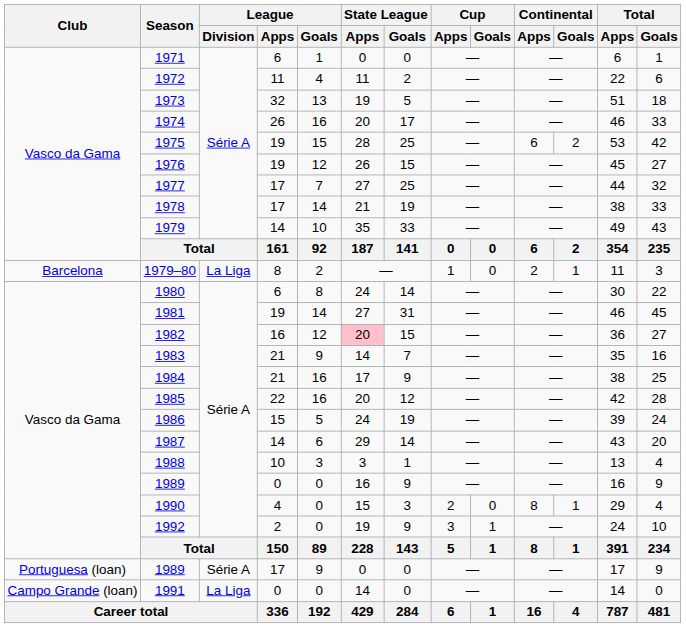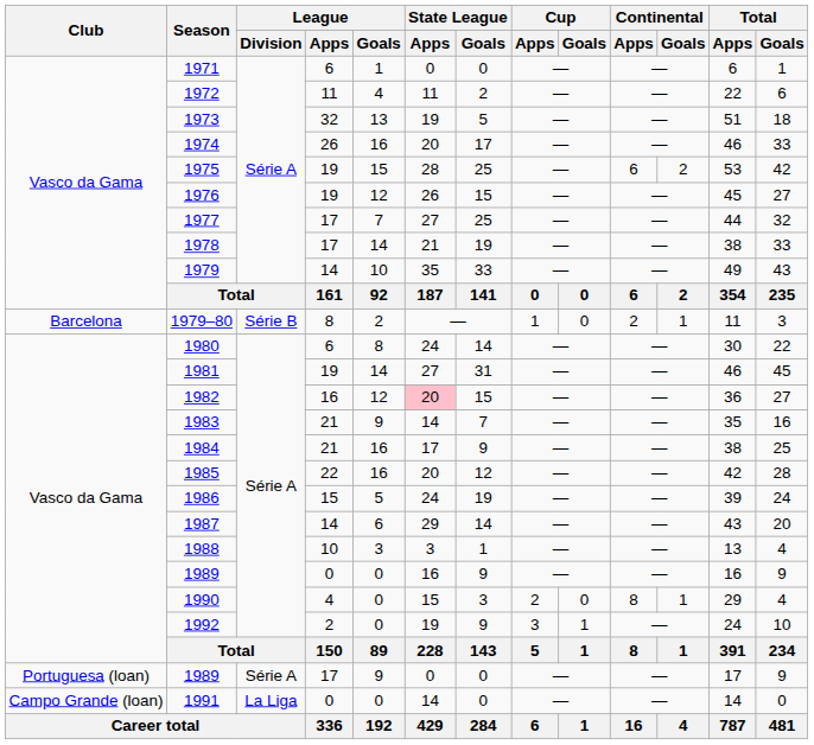1979–80 | League / Division: La Liga -> Série B
